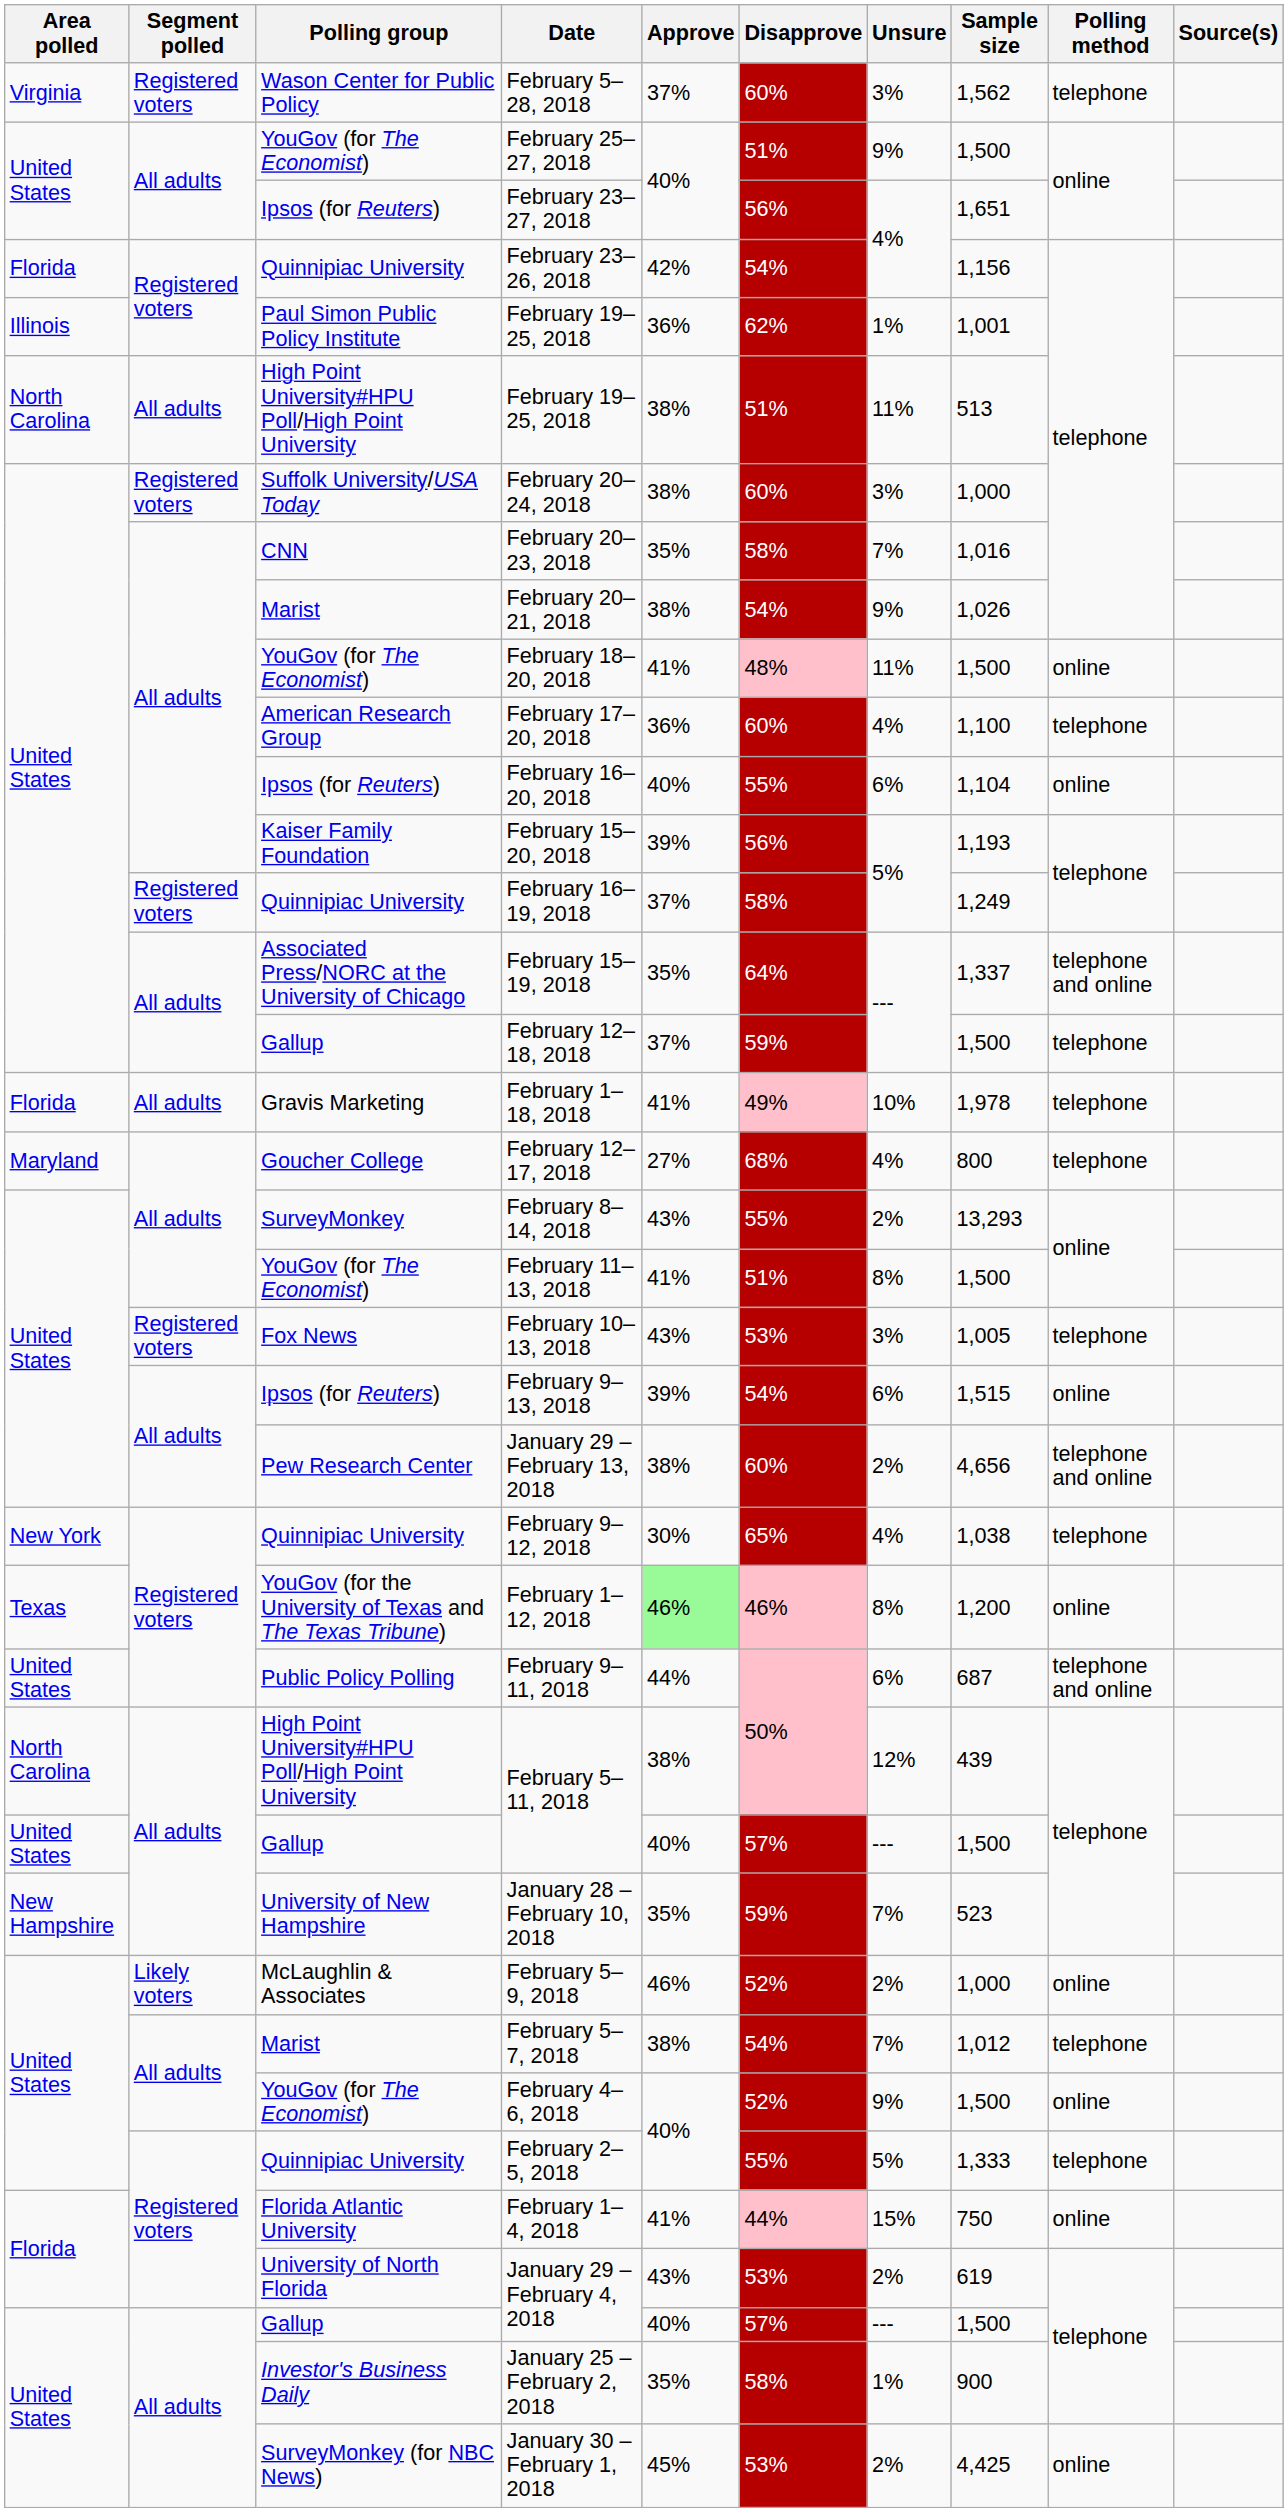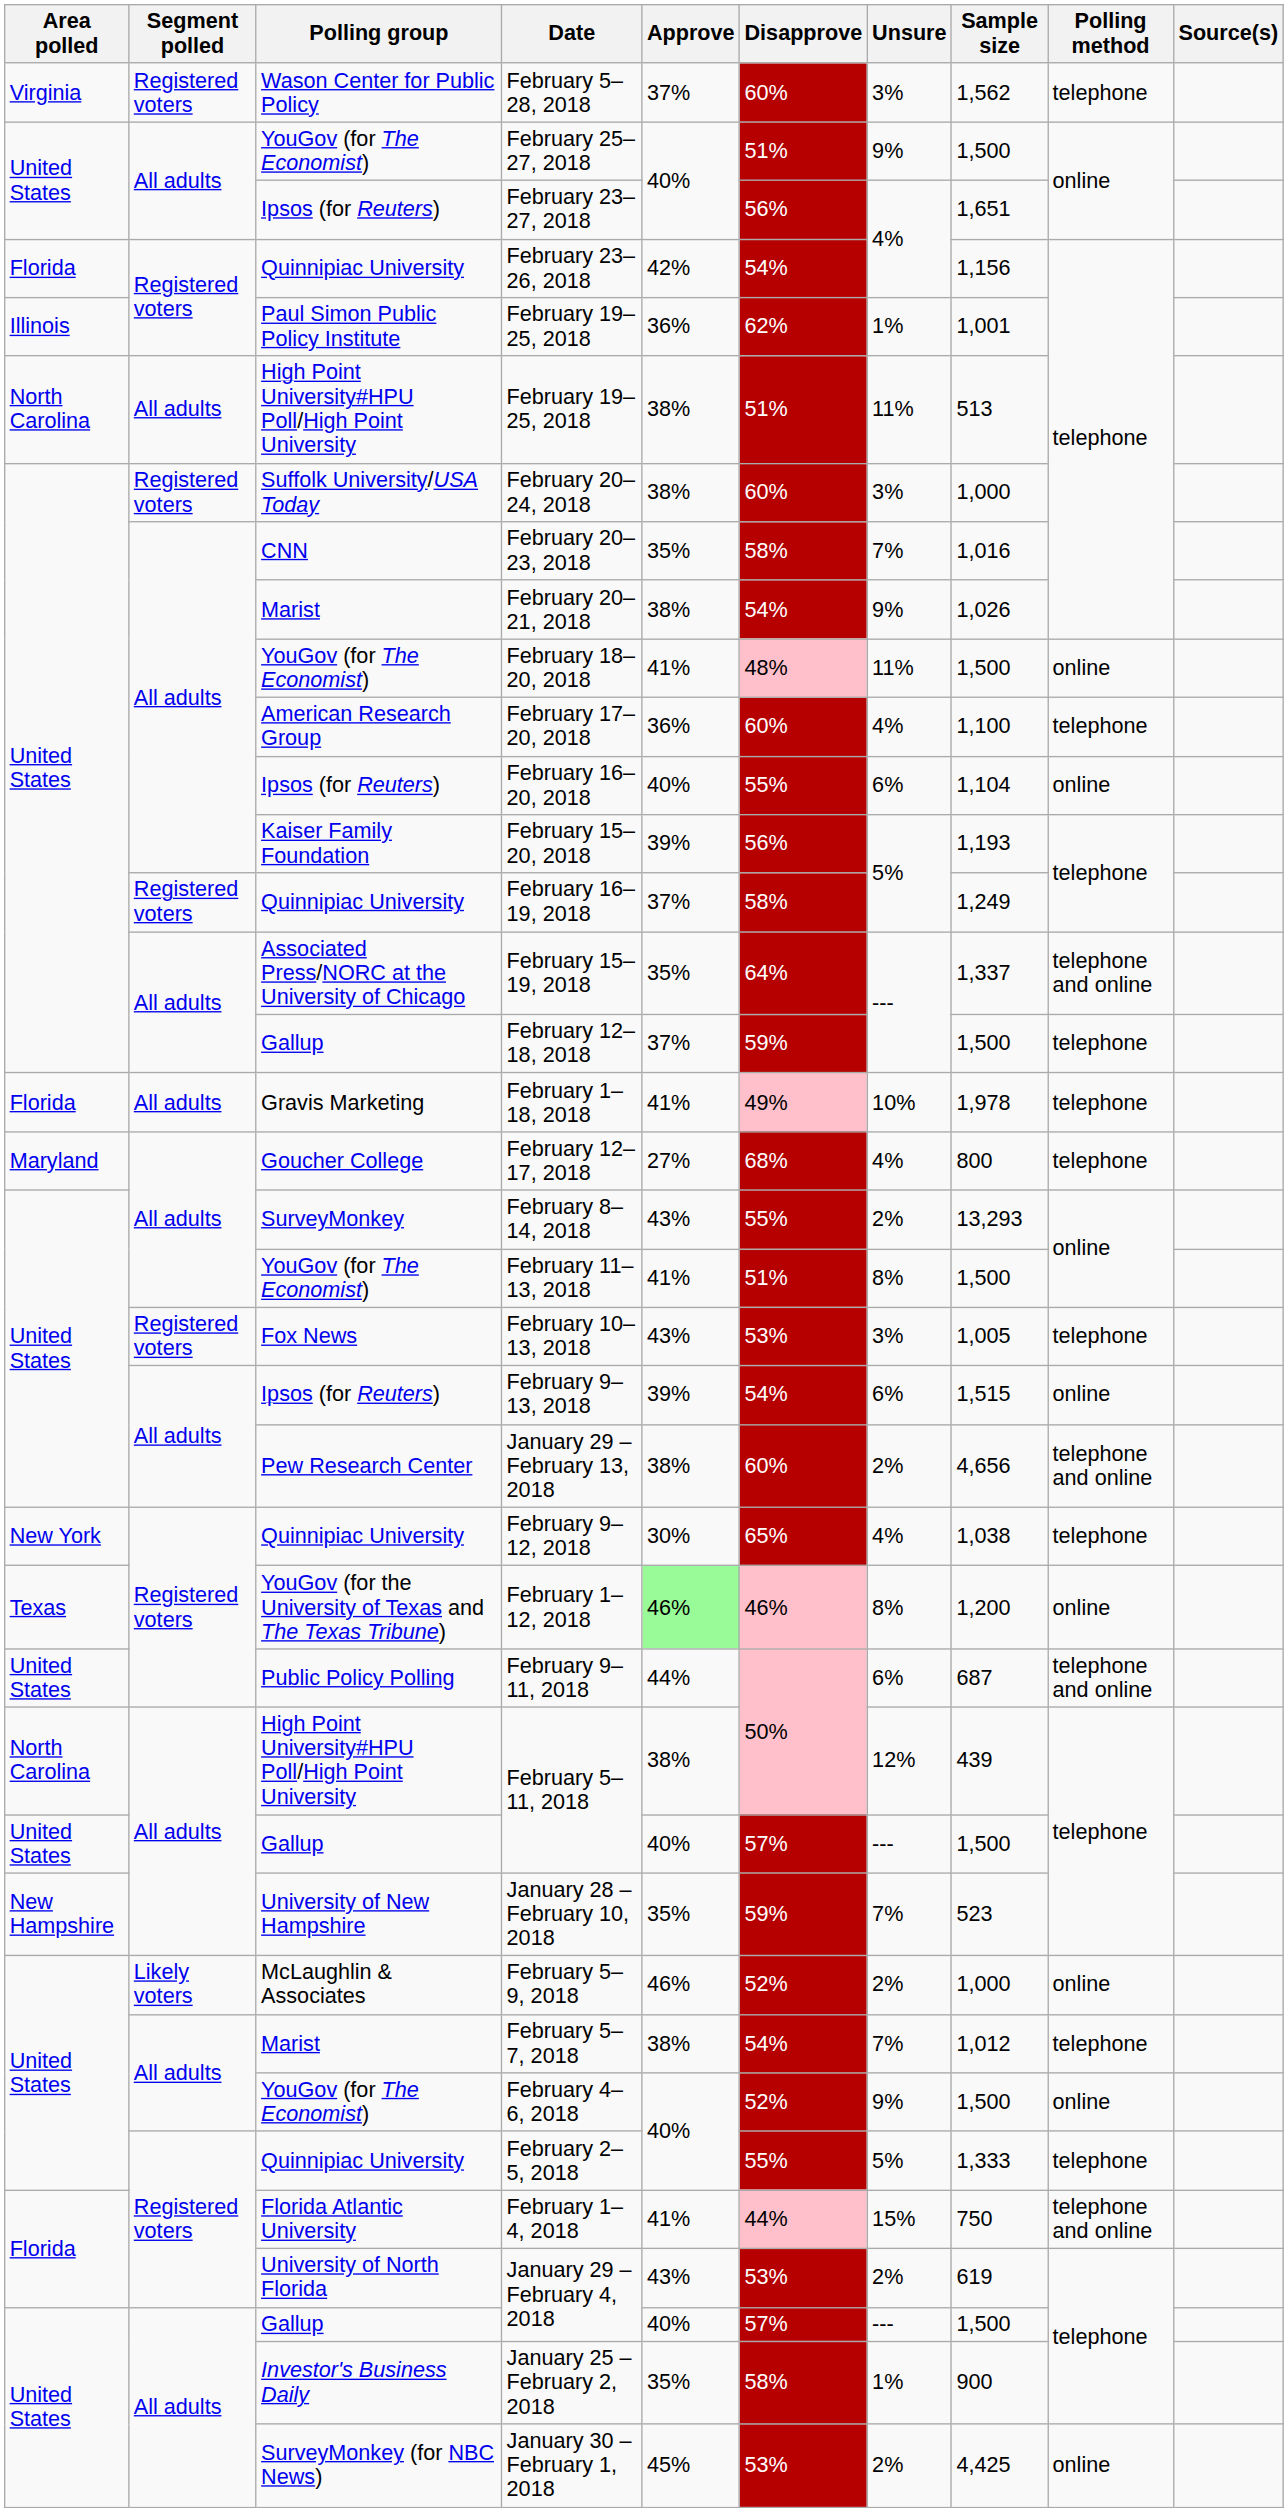February 1–4, 2018 | Polling method: online -> telephone and online
